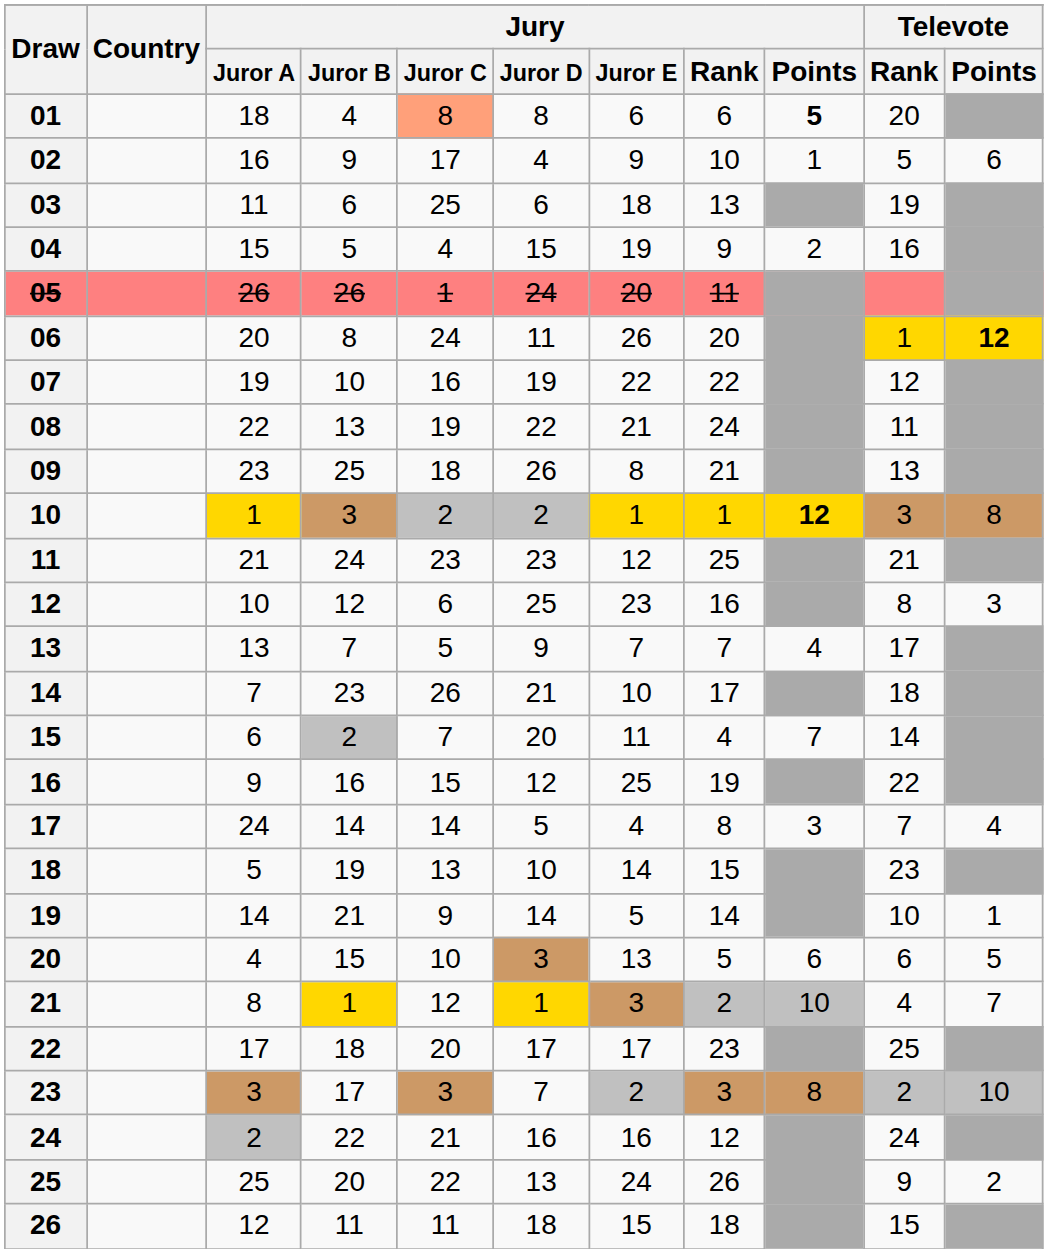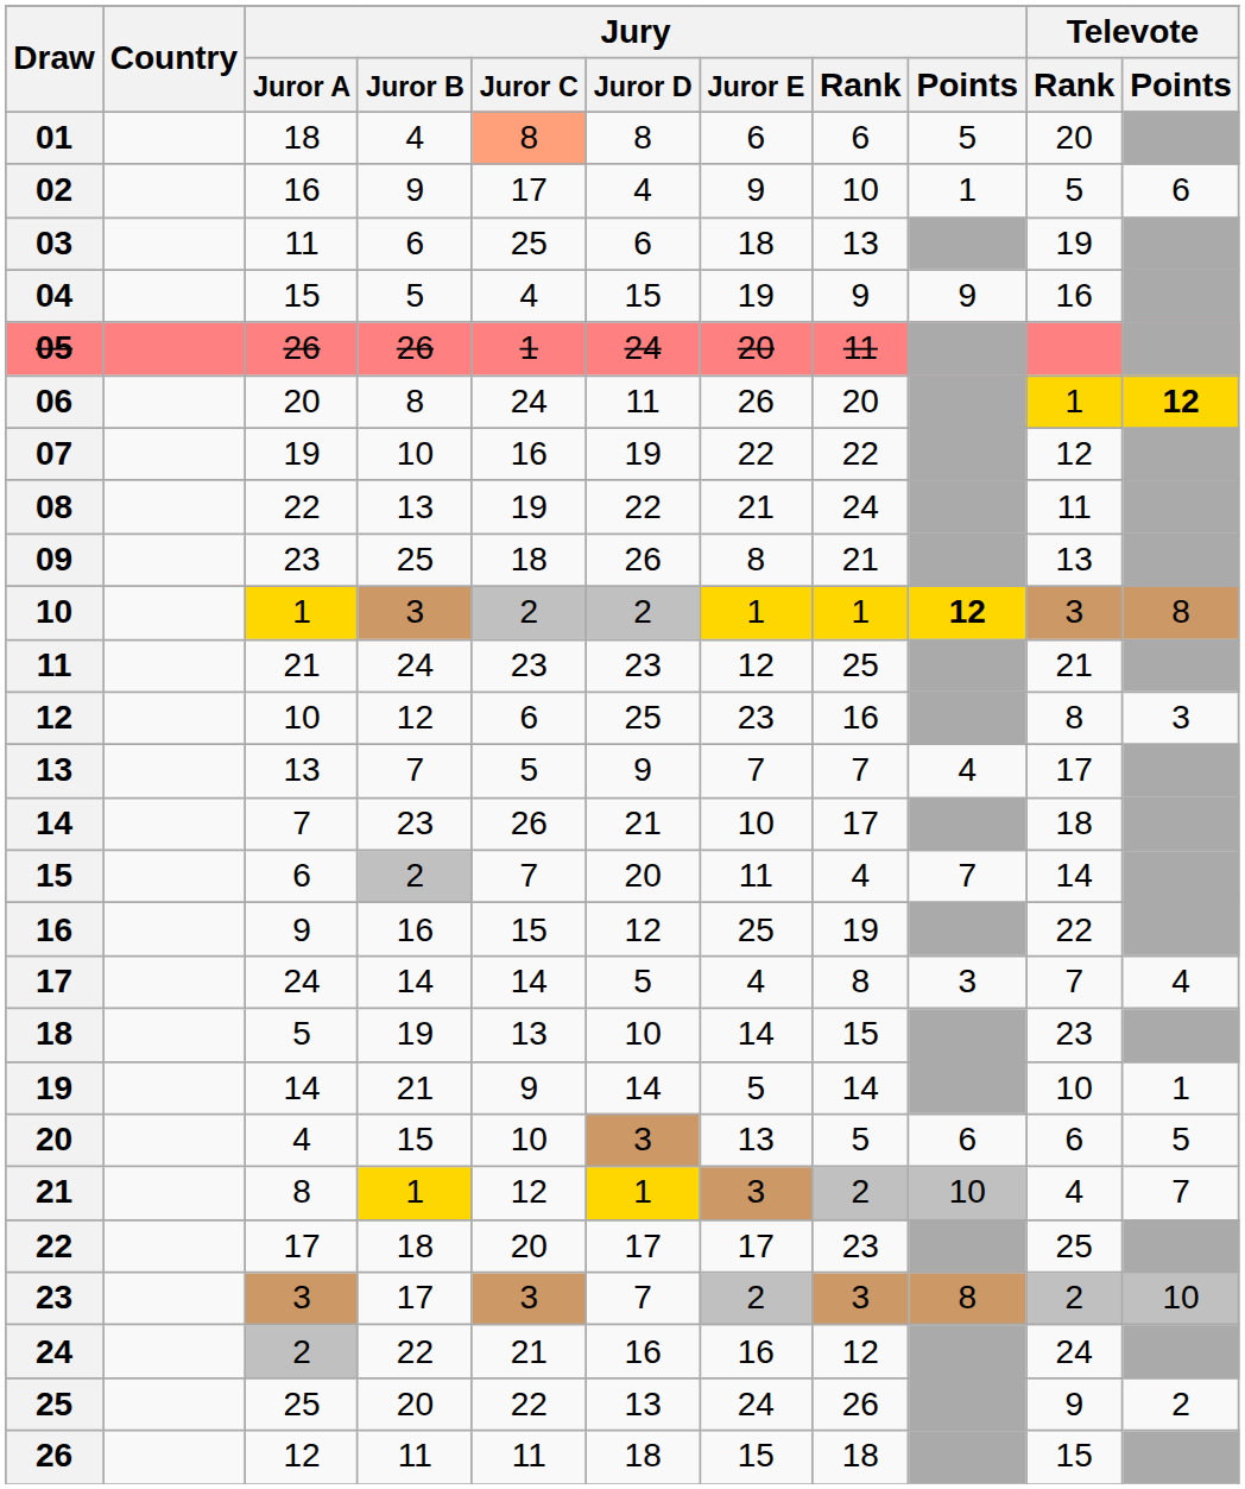01 | Jury / Points: bold -> normal
04 | Jury / Points: 2 -> 9
